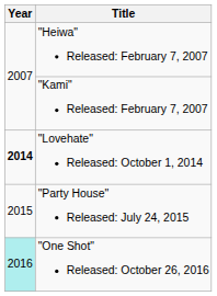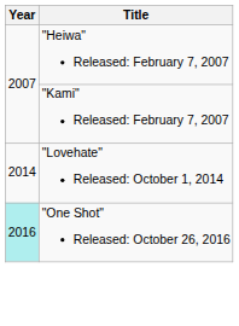"Lovehate" Released: October 1, 2014 | Year: bold -> normal
- row: 2015 | "Party House" Released: July 24, 2015
